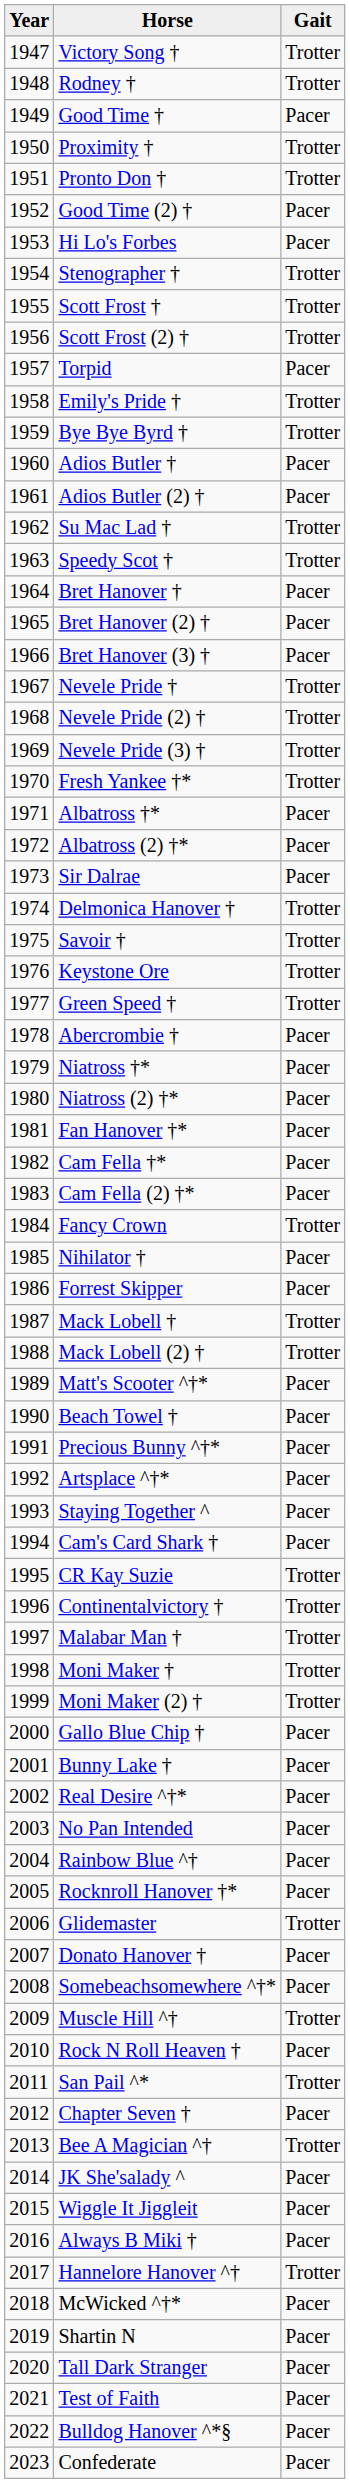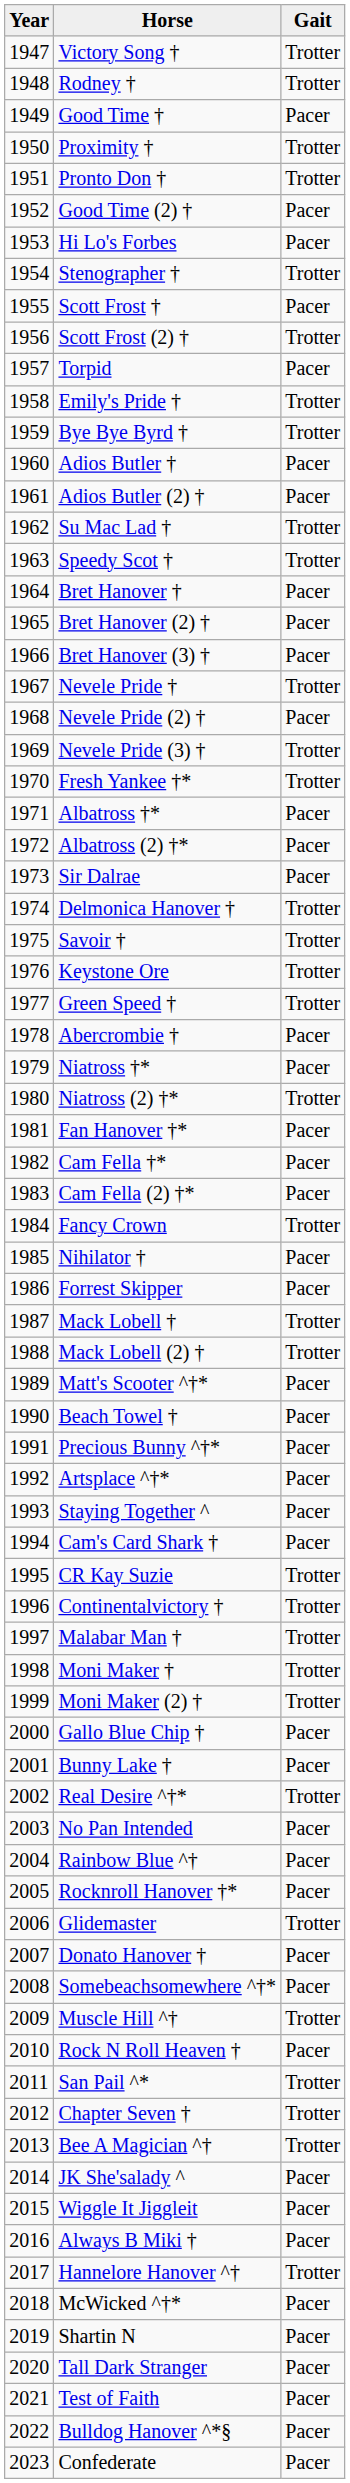Scott Frost † | Gait: Trotter -> Pacer
Nevele Pride (2) † | Gait: Trotter -> Pacer
Niatross (2) †* | Gait: Pacer -> Trotter
Real Desire ^†* | Gait: Pacer -> Trotter
Chapter Seven † | Gait: Pacer -> Trotter
